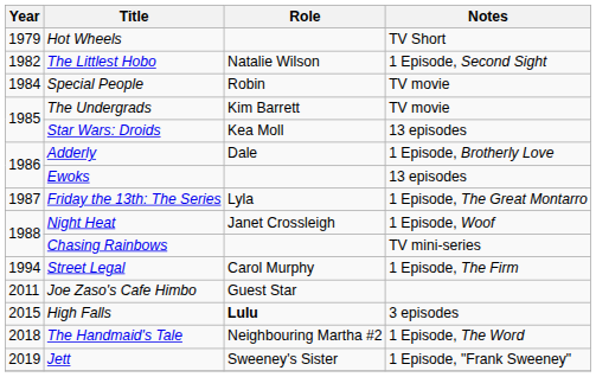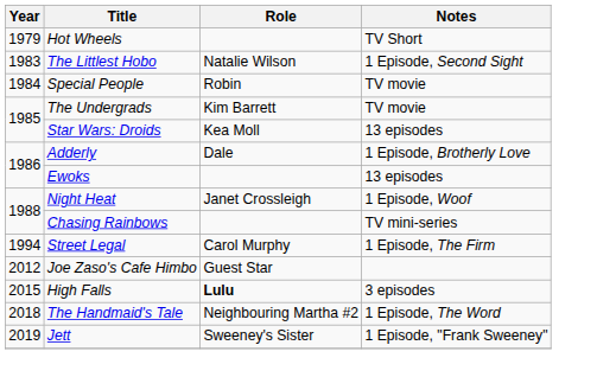The Littlest Hobo | Year: 1982 -> 1983
- row: 1987 | Friday the 13th: The Series | Lyla | 1 Episode, The Great Montarro
Joe Zaso's Cafe Himbo | Year: 2011 -> 2012
